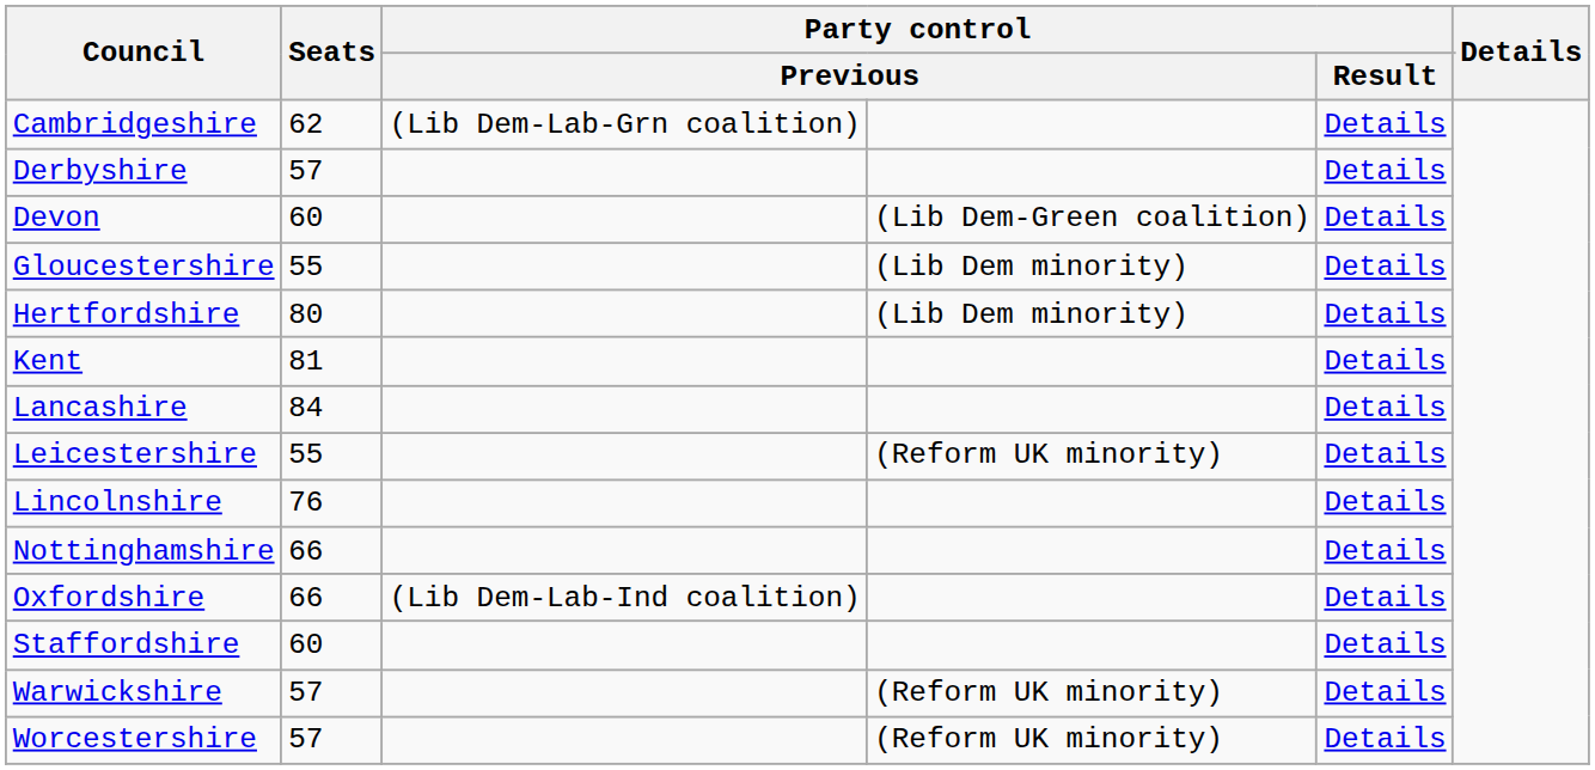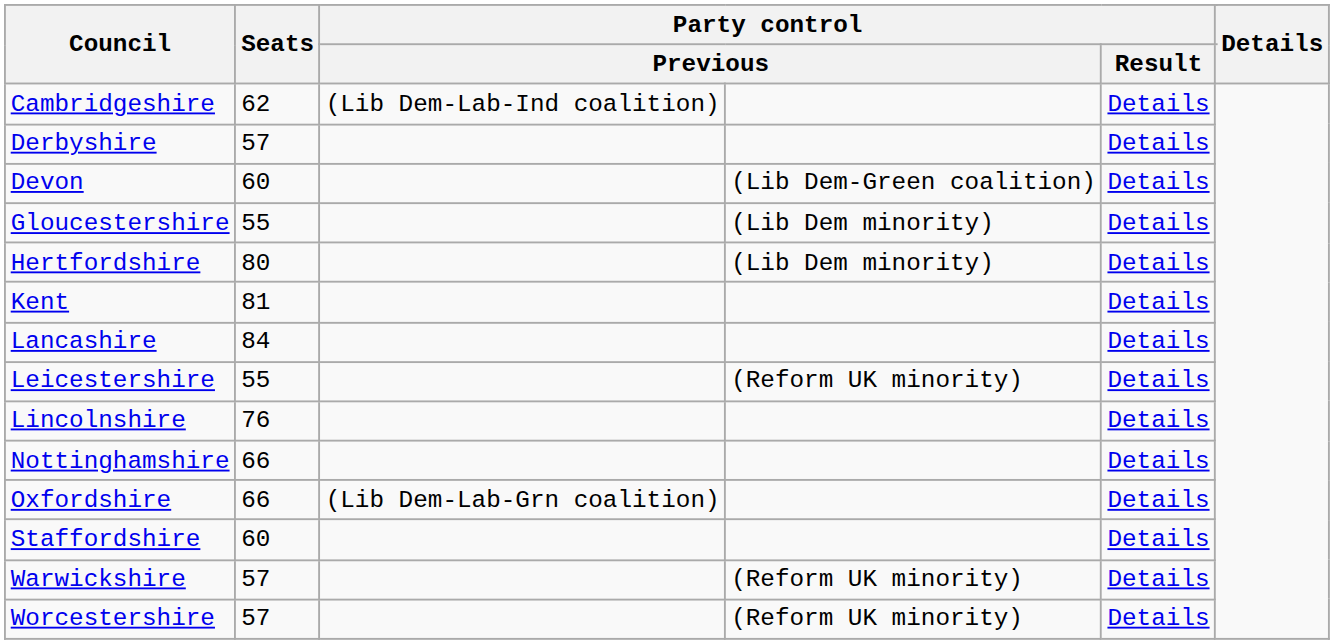Cambridgeshire | column 3: (Lib Dem-Lab-Grn coalition) -> (Lib Dem-Lab-Ind coalition)
Oxfordshire | column 3: (Lib Dem-Lab-Ind coalition) -> (Lib Dem-Lab-Grn coalition)
